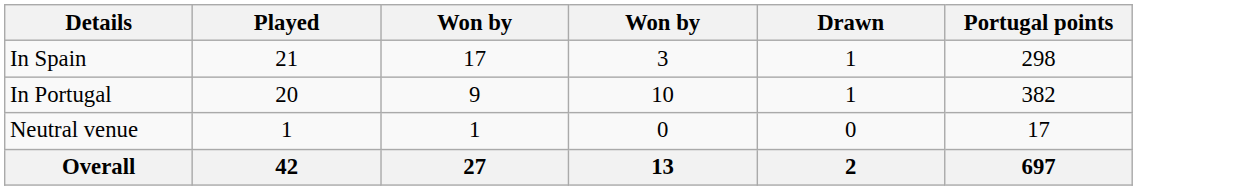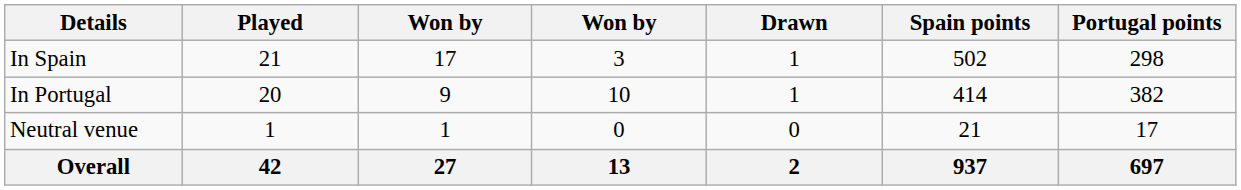+ column: Spain points | 502 | 414 | 21 | 937
